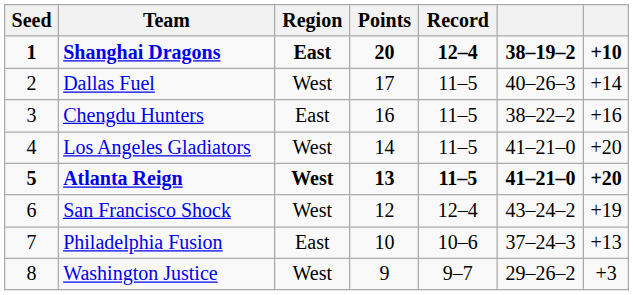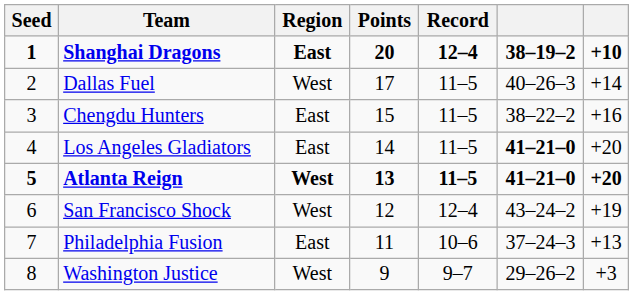Chengdu Hunters | Points: 16 -> 15
Los Angeles Gladiators | Region: West -> East
Los Angeles Gladiators | column 6: normal -> bold
Philadelphia Fusion | Points: 10 -> 11
